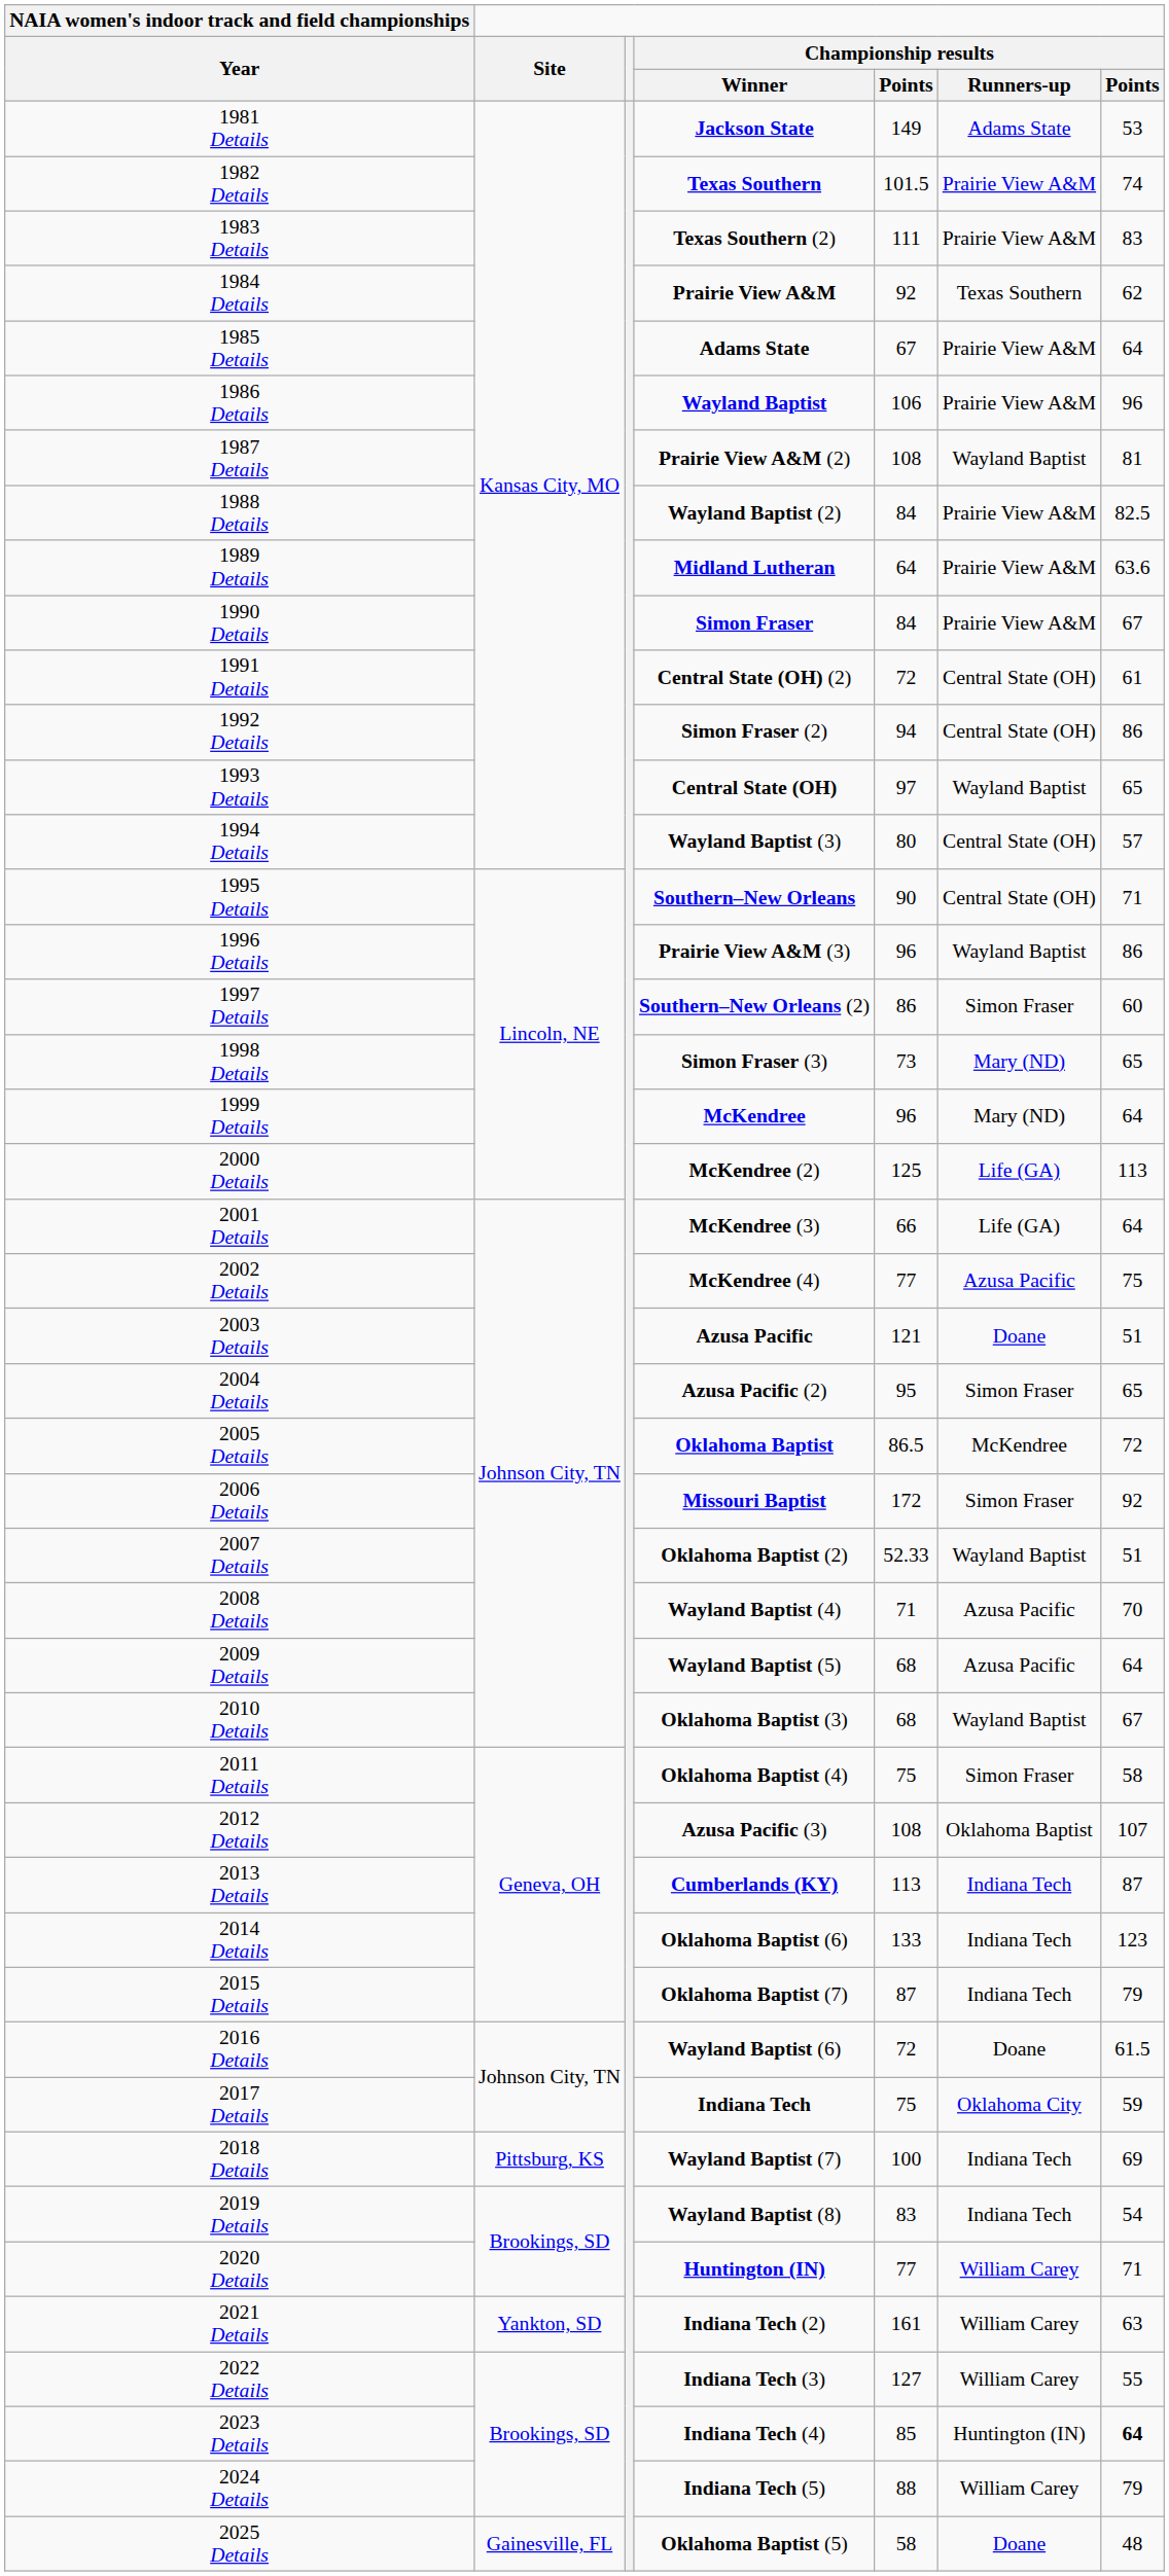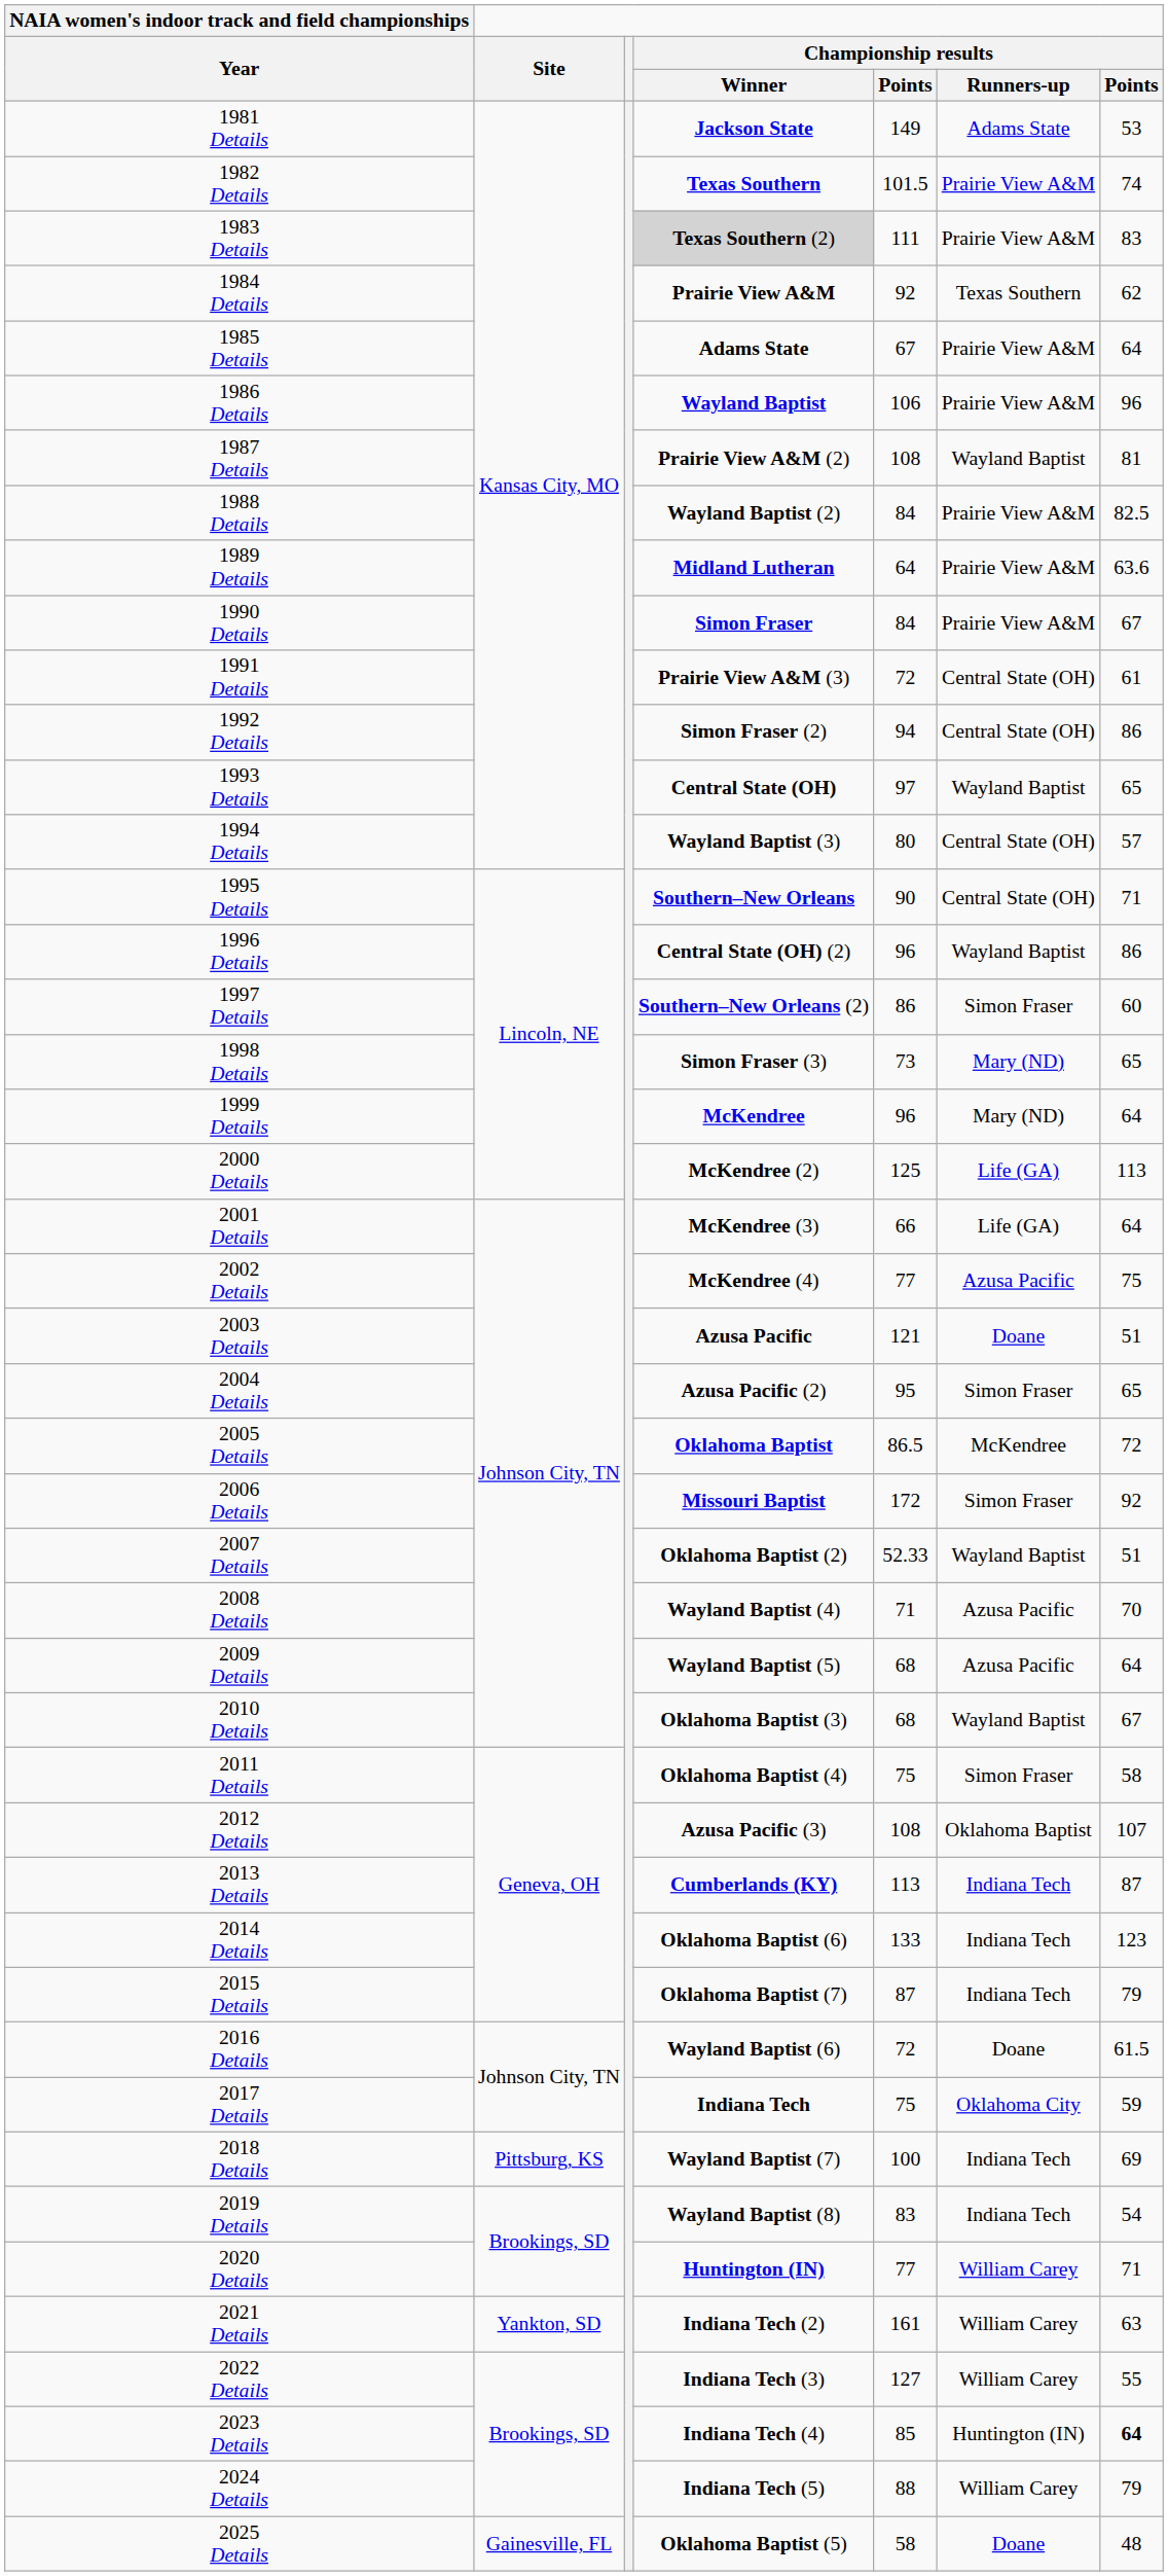1983 Details | Championship results / Winner: no background -> lightgrey background
1991 Details | Championship results / Winner: Central State (OH) (2) -> Prairie View A&M (3)
1996 Details | Championship results / Winner: Prairie View A&M (3) -> Central State (OH) (2)
